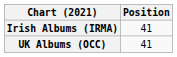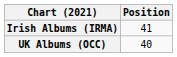UK Albums (OCC) | Position: 41 -> 40
